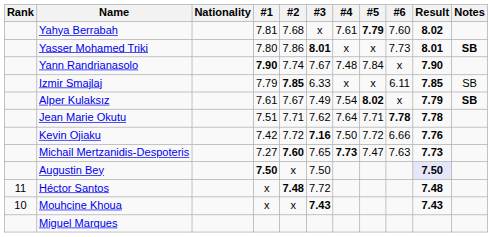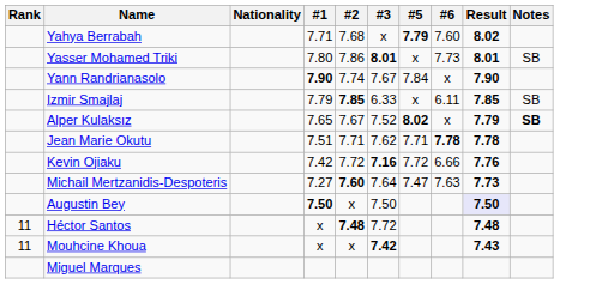- column: #4 | 7.61 | x | 7.48 | x | 7.54 | 7.64 | 7.50 | 7.73
Yahya Berrabah | #1: 7.81 -> 7.71
Yasser Mohamed Triki | Notes: bold -> normal
Alper Kulaksız | #1: 7.61 -> 7.65
Alper Kulaksız | #3: 7.49 -> 7.52
Michail Mertzanidis-Despoteris | #3: 7.65 -> 7.64
Mouhcine Khoua | Rank: 10 -> 11
Mouhcine Khoua | #3: 7.43 -> 7.42
